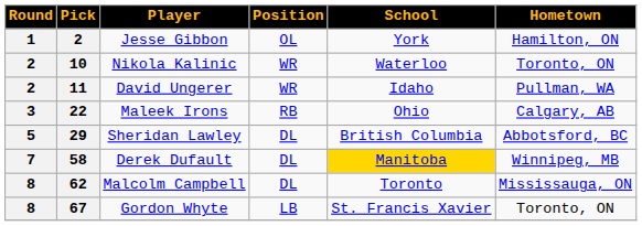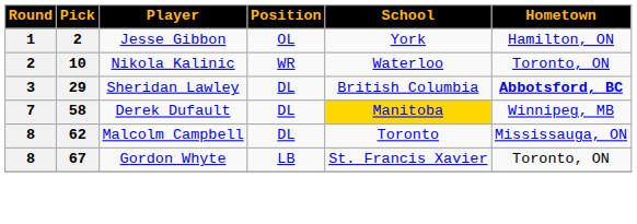- row: 2 | 11 | David Ungerer | WR | Idaho | Pullman, WA
- row: 3 | 22 | Maleek Irons | RB | Ohio | Calgary, AB
Sheridan Lawley | Round: 5 -> 3
Sheridan Lawley | Hometown: normal -> bold
